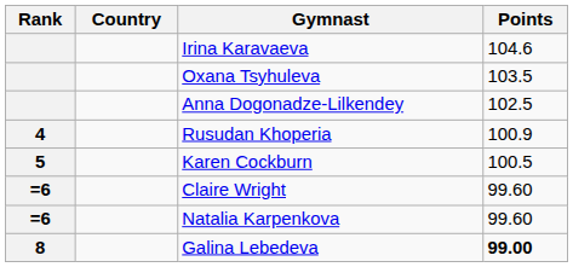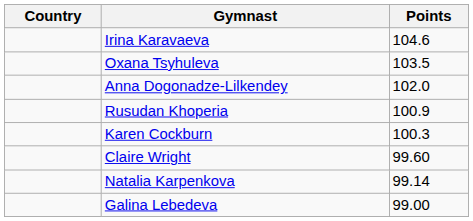- column: Rank | 4 | 5 | =6 | =6 | 8
Anna Dogonadze-Lilkendey | Points: 102.5 -> 102.0
Karen Cockburn | Points: 100.5 -> 100.3
Natalia Karpenkova | Points: 99.60 -> 99.14
Galina Lebedeva | Points: bold -> normal
